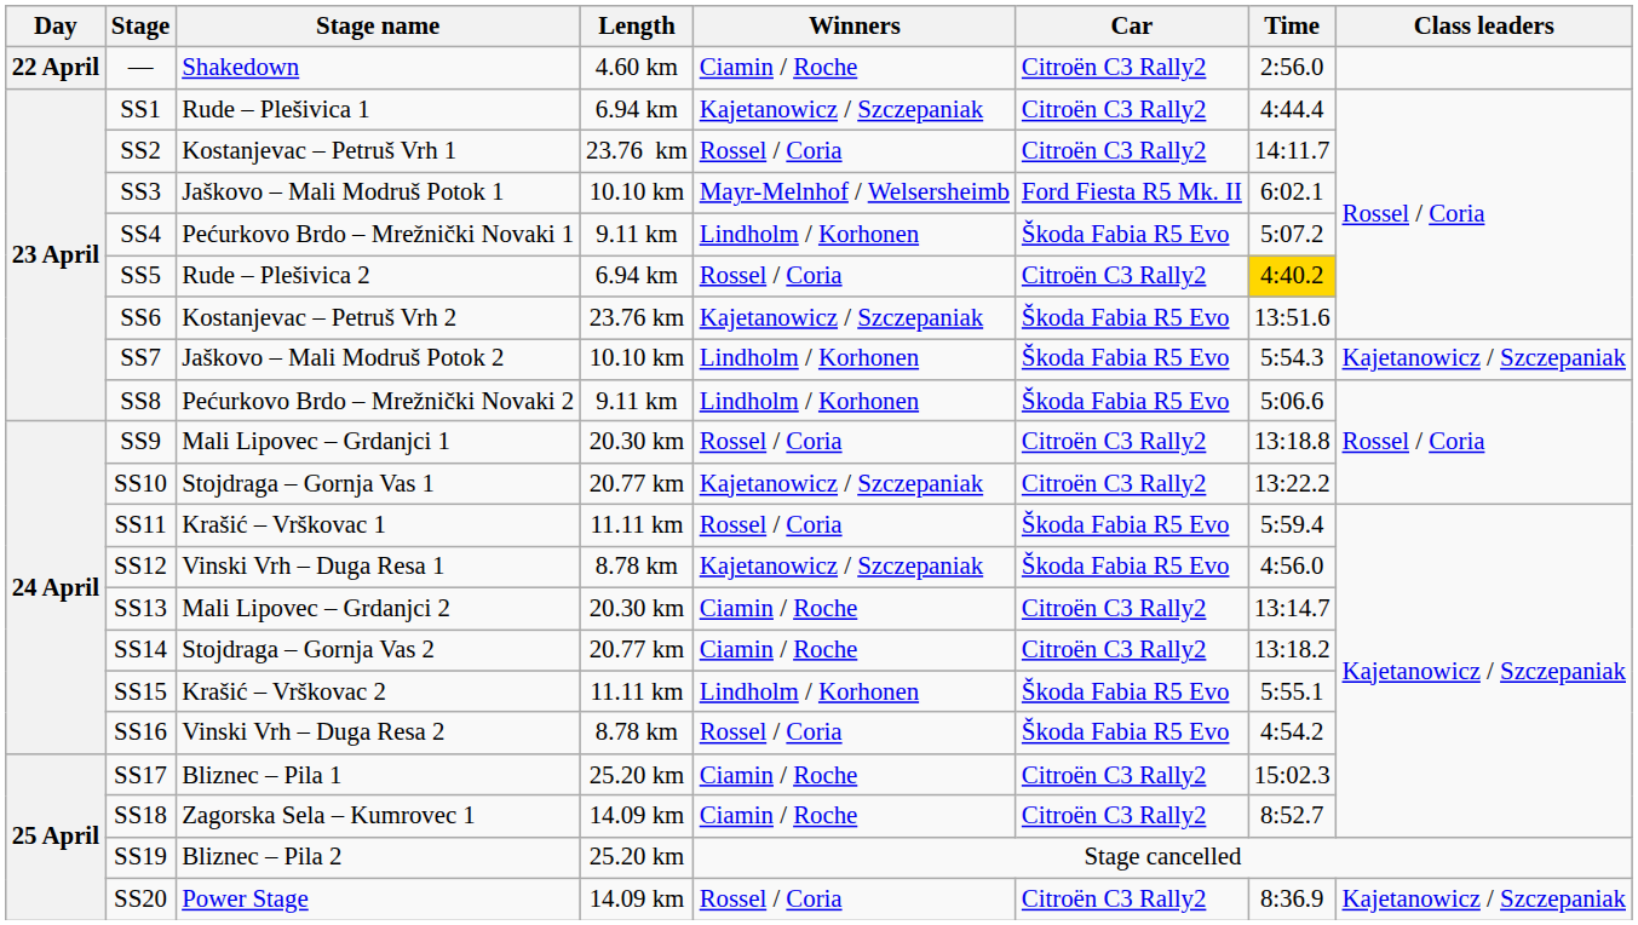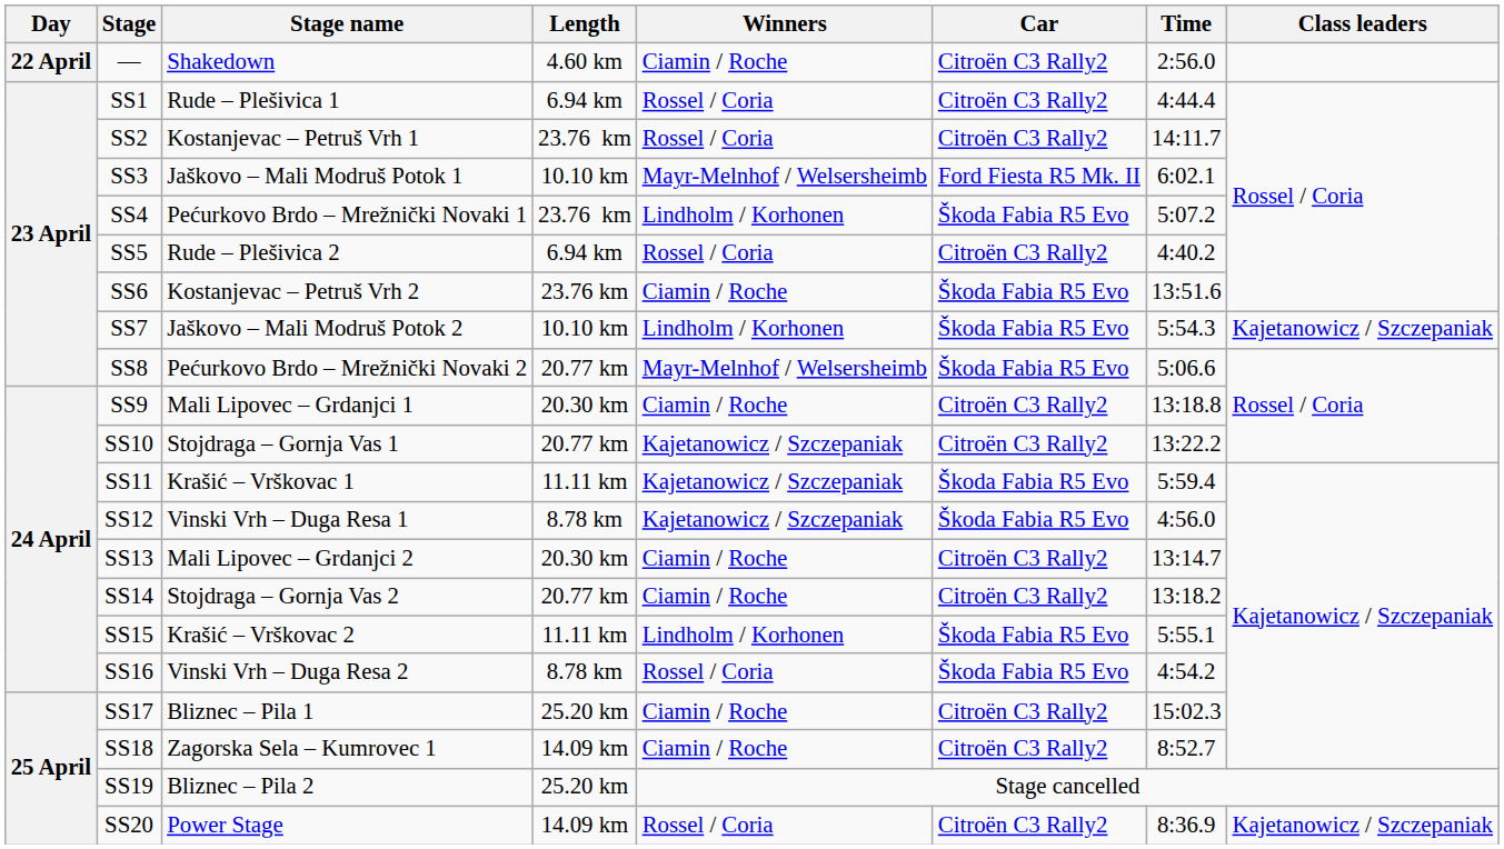SS1 | Winners: Kajetanowicz / Szczepaniak -> Rossel / Coria
SS4 | Length: 9.11 km -> 23.76 km
SS5 | Time: gold background -> no background
SS6 | Winners: Kajetanowicz / Szczepaniak -> Ciamin / Roche
SS8 | Length: 9.11 km -> 20.77 km
SS8 | Winners: Lindholm / Korhonen -> Mayr-Melnhof / Welsersheimb
SS9 | Winners: Rossel / Coria -> Ciamin / Roche
SS11 | Winners: Rossel / Coria -> Kajetanowicz / Szczepaniak
